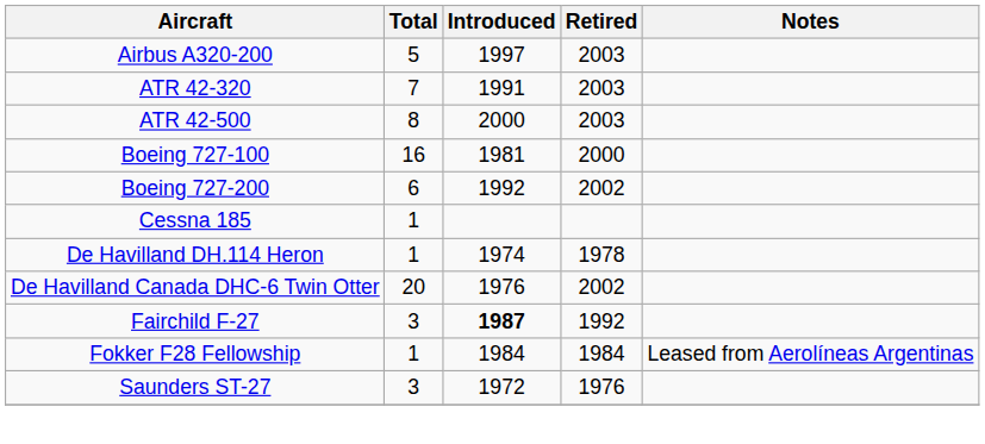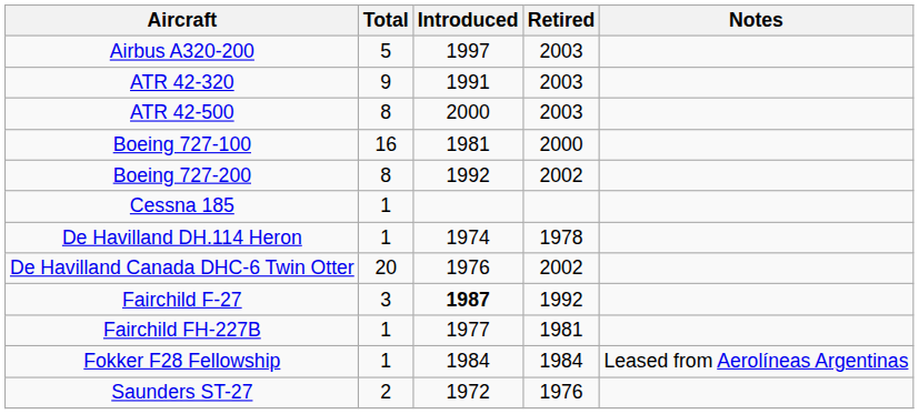ATR 42-320 | Total: 7 -> 9
Boeing 727-200 | Total: 6 -> 8
+ row: Fairchild FH-227B | 1 | 1977 | 1981
Saunders ST-27 | Total: 3 -> 2
